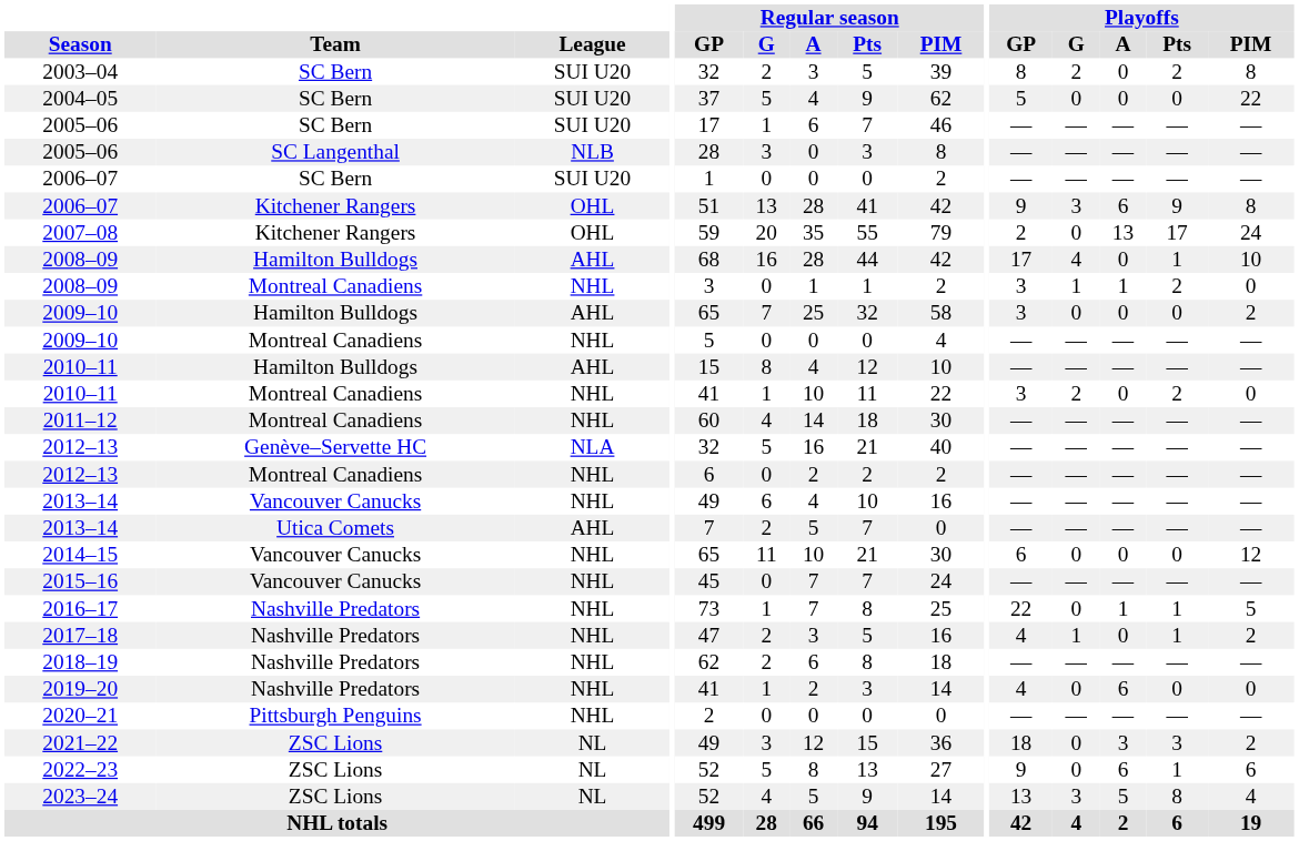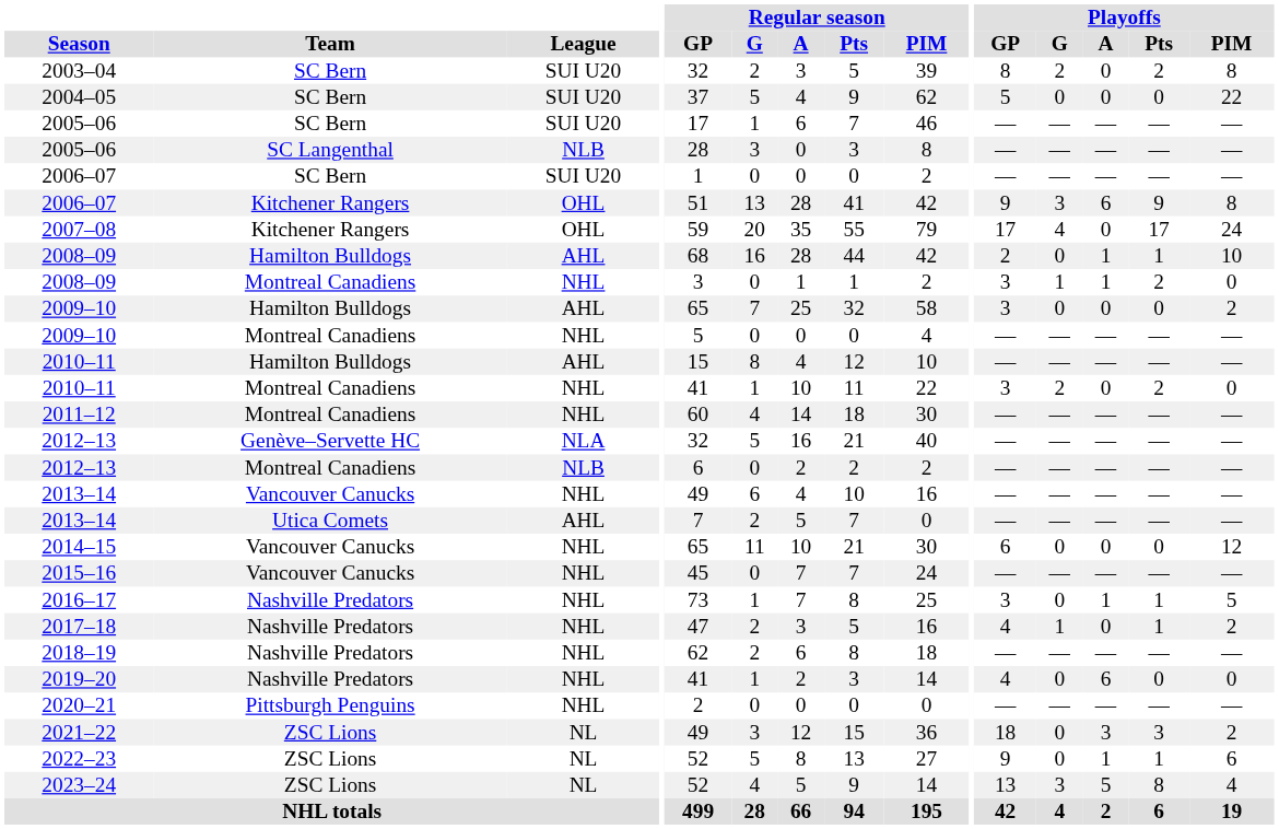2007–08 | Playoffs / GP: 2 -> 17
2007–08 | Playoffs / G: 0 -> 4
2007–08 | Playoffs / A: 13 -> 0
2008–09 / Hamilton Bulldogs | Playoffs / GP: 17 -> 2
2008–09 / Hamilton Bulldogs | Playoffs / G: 4 -> 0
2008–09 / Hamilton Bulldogs | Playoffs / A: 0 -> 1
2012–13 / Montreal Canadiens | League: NHL -> NLB
2016–17 | Playoffs / GP: 22 -> 3
2022–23 | Playoffs / A: 6 -> 1
